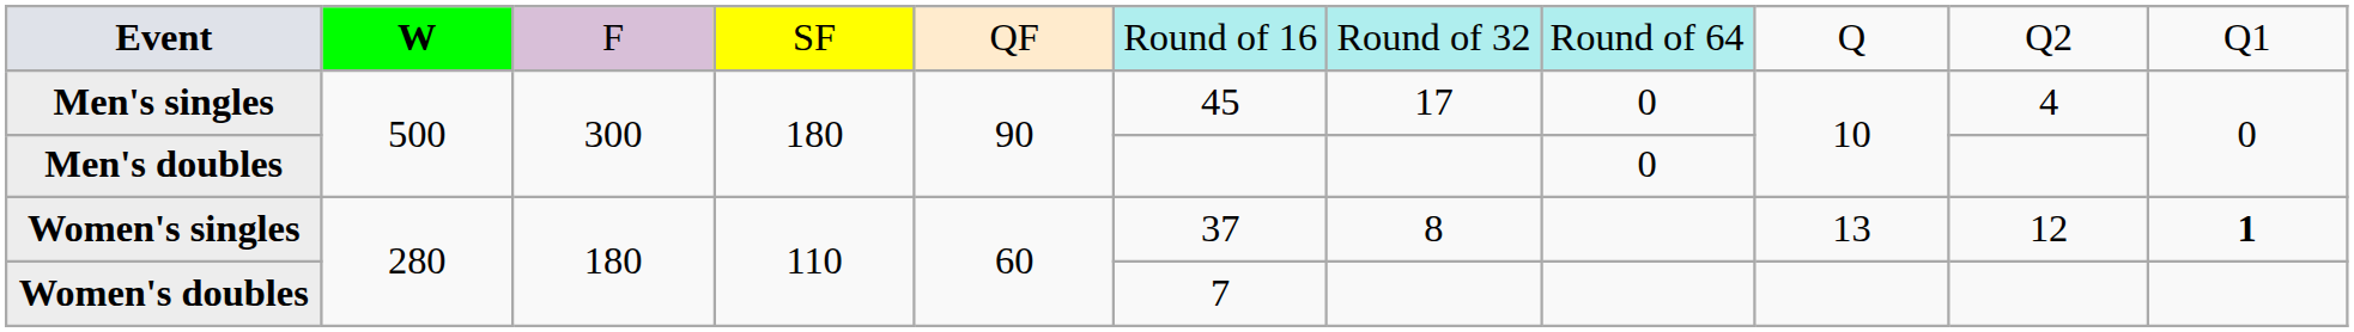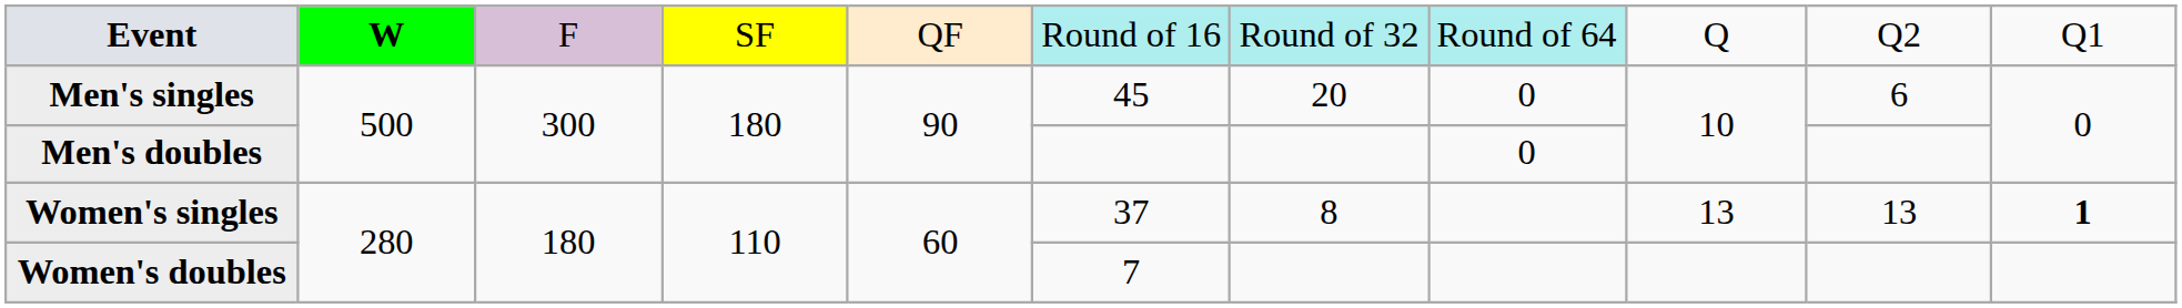Men's singles | column 7: 17 -> 20
Men's singles | column 10: 4 -> 6
Women's singles | column 10: 12 -> 13
